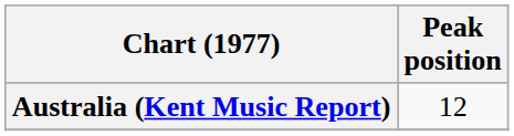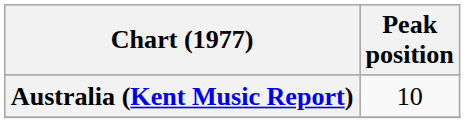Australia (Kent Music Report) | Peak position: 12 -> 10
